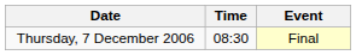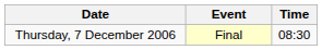columns swapped: Time <-> Event
